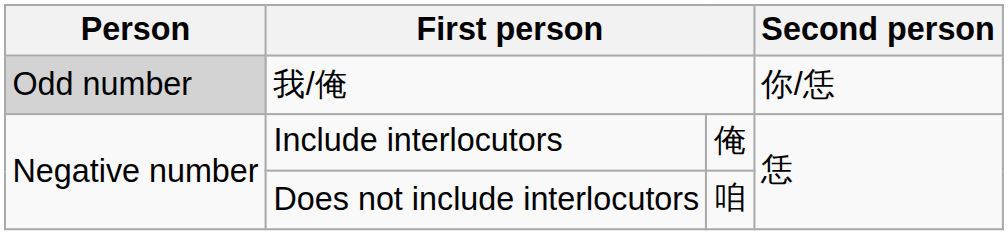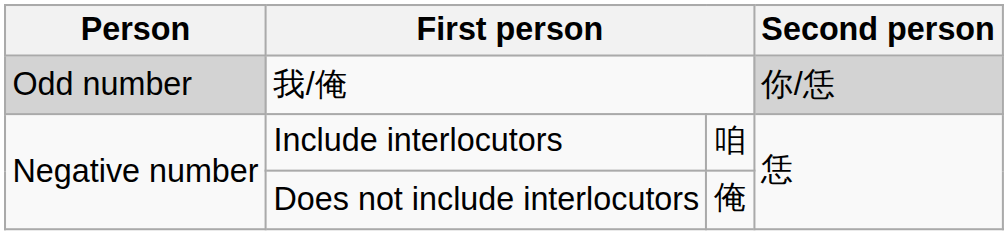我/俺 | Second person: no background -> lightgrey background
Include interlocutors | column 3: 俺 -> 咱
Does not include interlocutors | column 3: 咱 -> 俺
